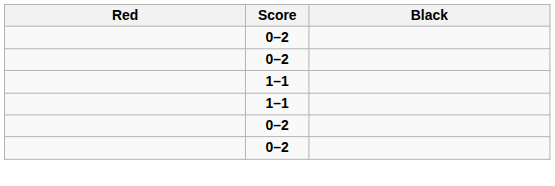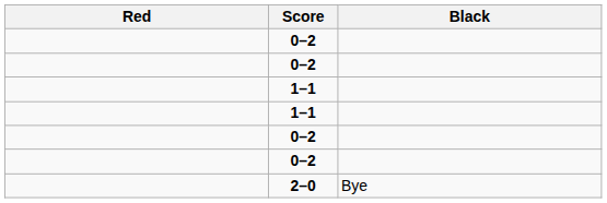+ row: 2–0 | Bye
